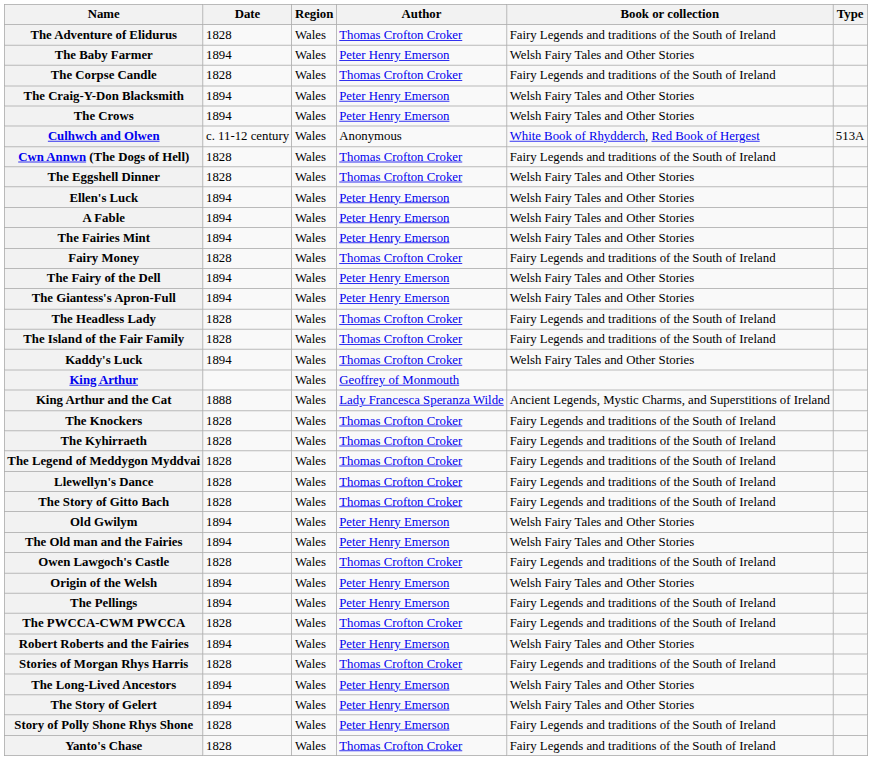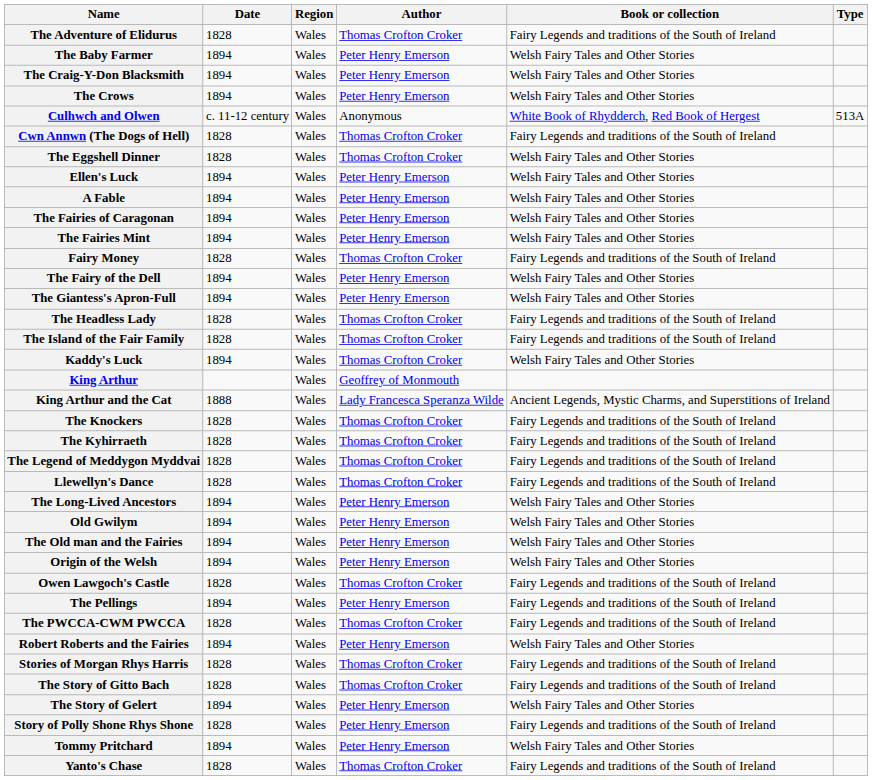- row: The Corpse Candle | 1828 | Wales | Thomas Crofton Croker | Fairy Legends and traditions of the South of Ireland
+ row: The Fairies of Caragonan | 1894 | Wales | Peter Henry Emerson | Welsh Fairy Tales and Other Stories
rows swapped: The Long-Lived Ancestors <-> The Story of Gitto Bach
rows swapped: Origin of the Welsh <-> Owen Lawgoch's Castle
+ row: Tommy Pritchard | 1894 | Wales | Peter Henry Emerson | Welsh Fairy Tales and Other Stories
